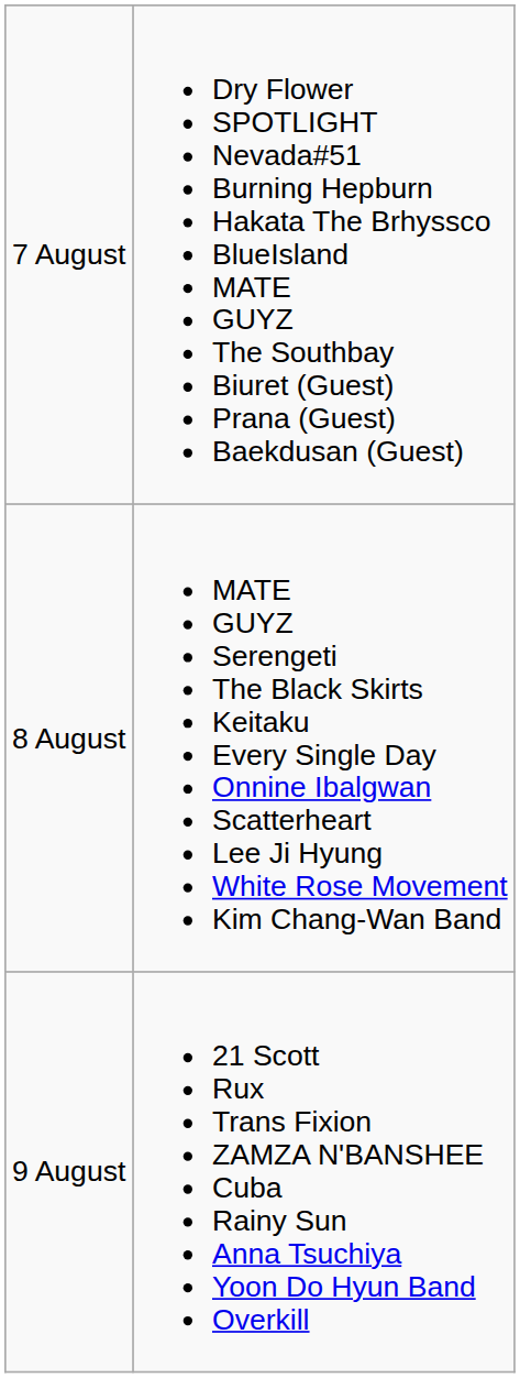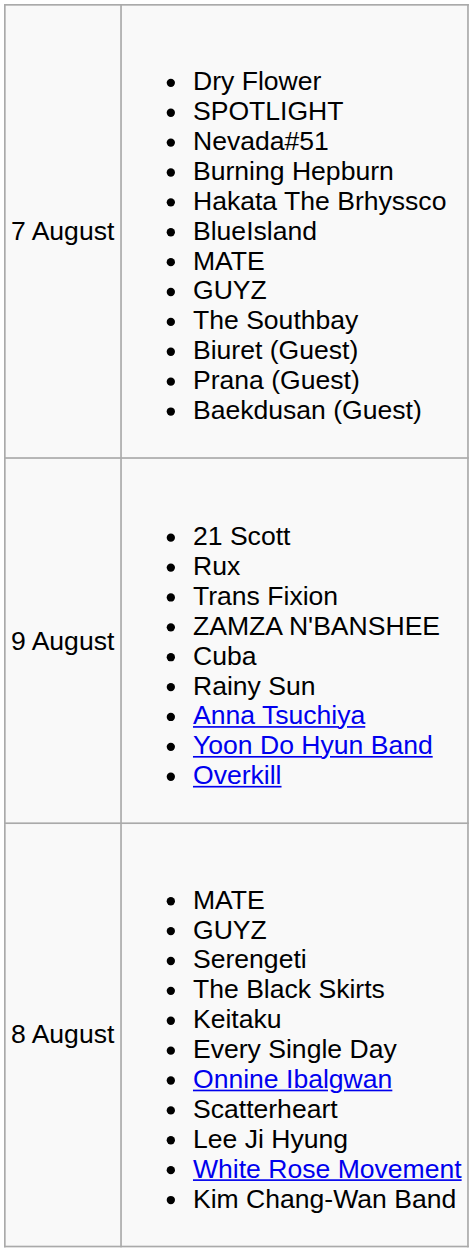rows swapped: 8 August <-> 9 August
